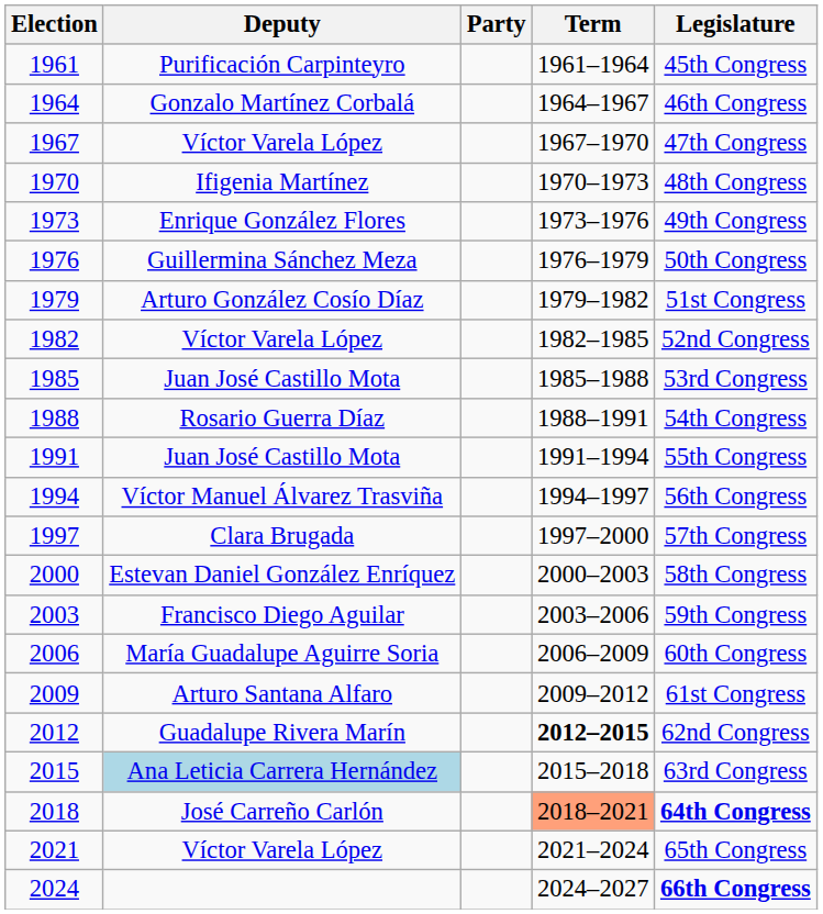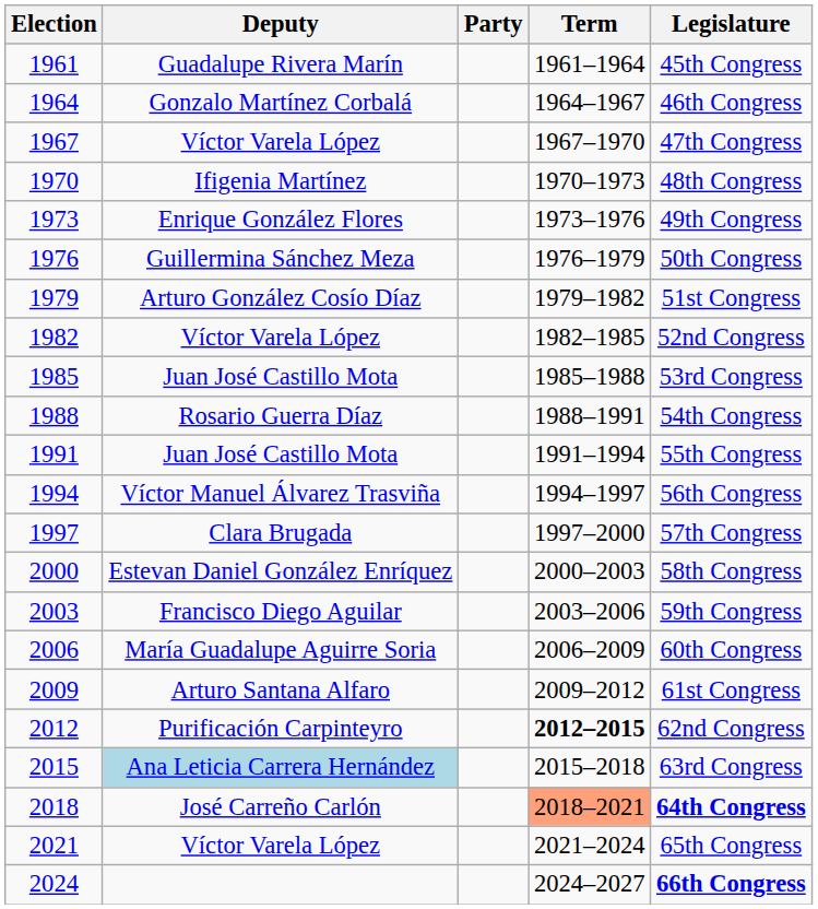1961 | Deputy: Purificación Carpinteyro -> Guadalupe Rivera Marín
2012 | Deputy: Guadalupe Rivera Marín -> Purificación Carpinteyro
